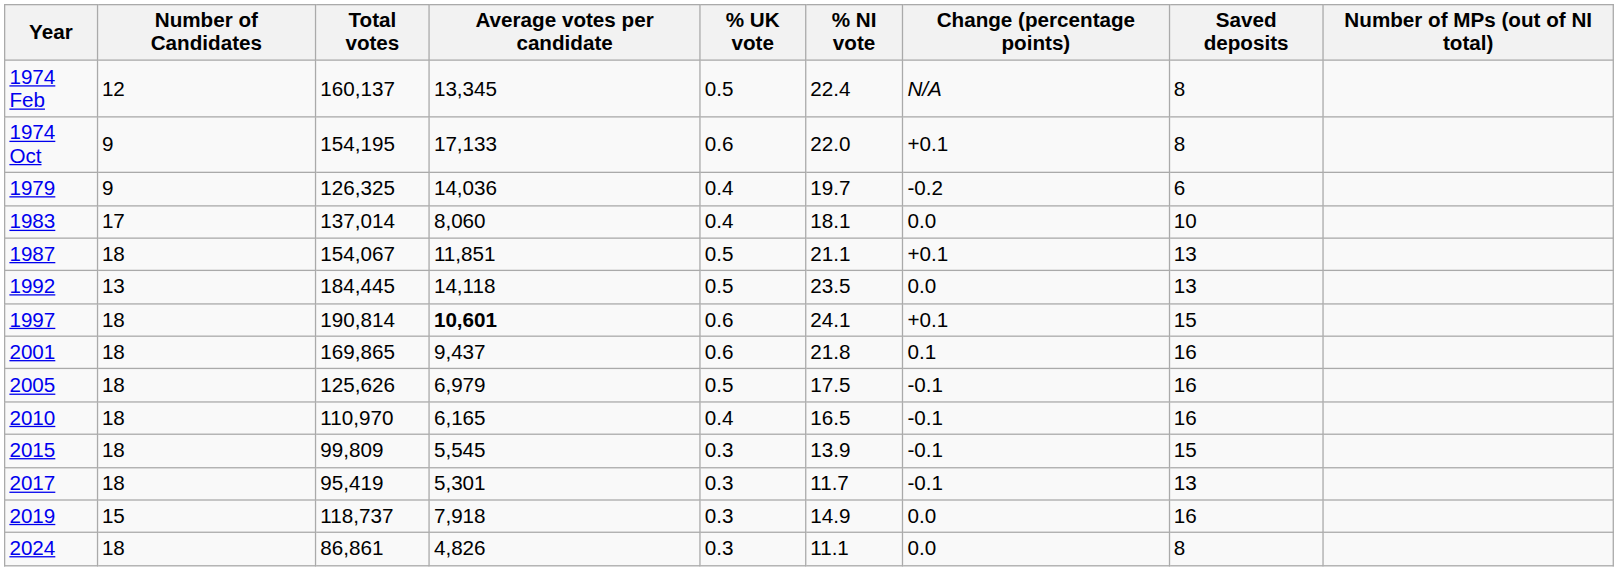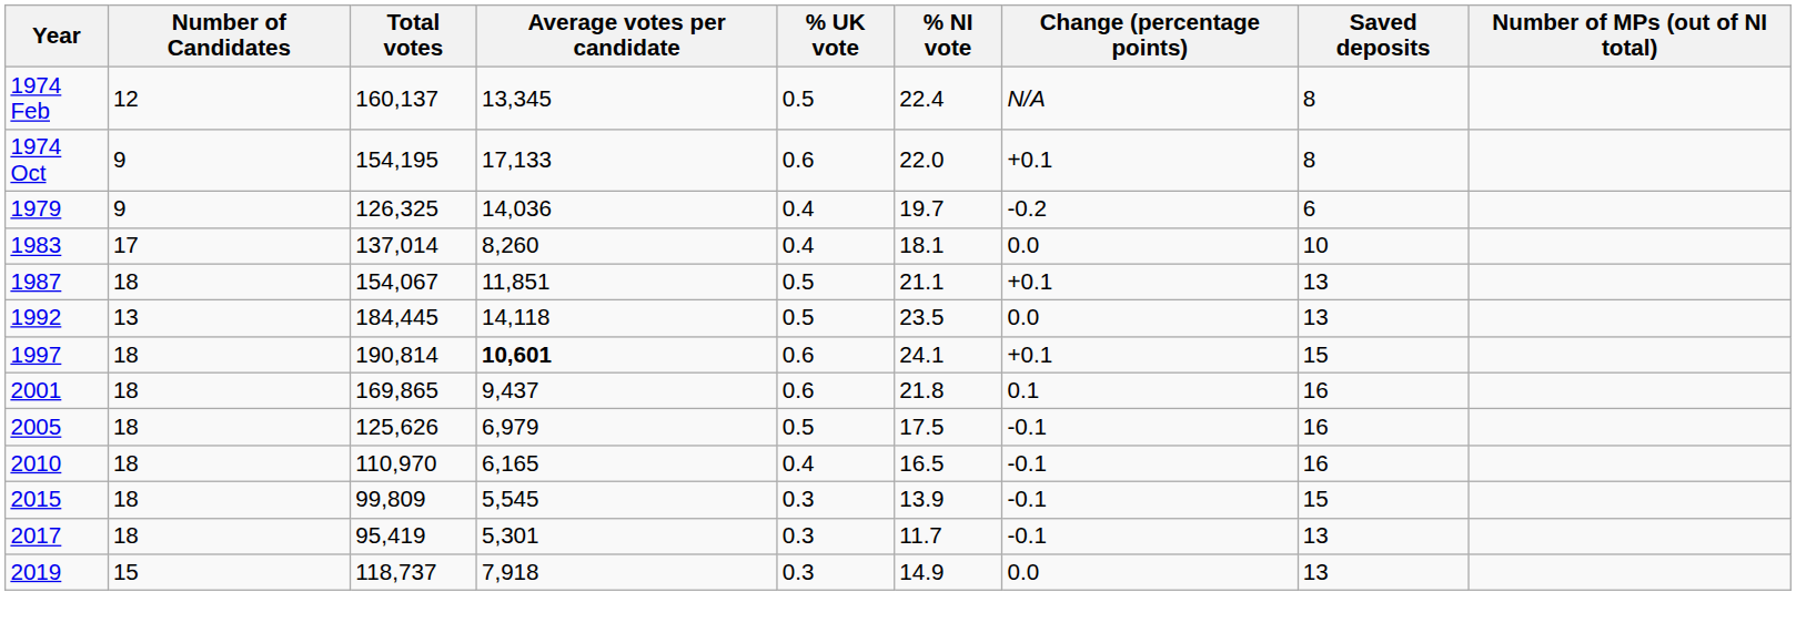1983 | Average votes per candidate: 8,060 -> 8,260
2019 | Saved deposits: 16 -> 13
- row: 2024 | 18 | 86,861 | 4,826 | 0.3 | 11.1 | 0.0 | 8
